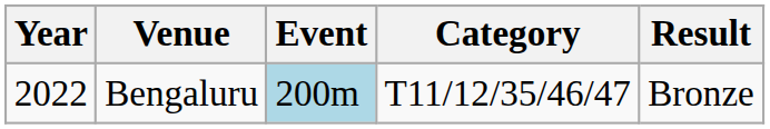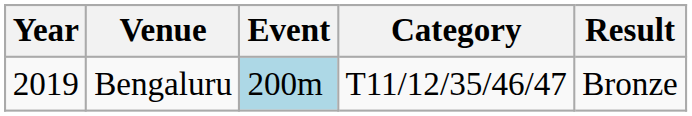Bengaluru | Year: 2022 -> 2019
